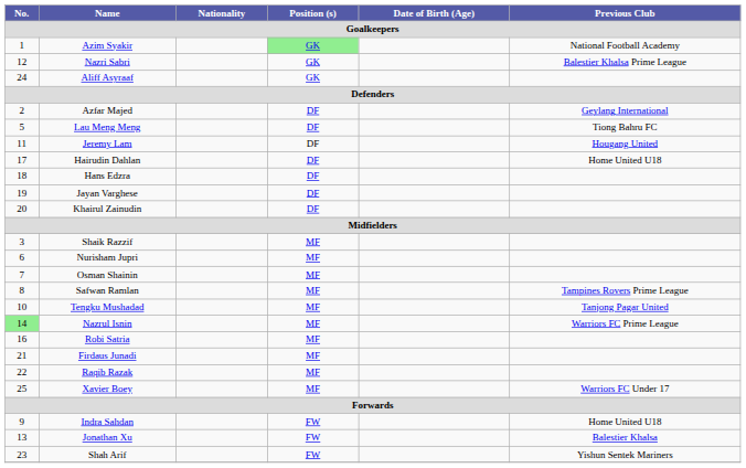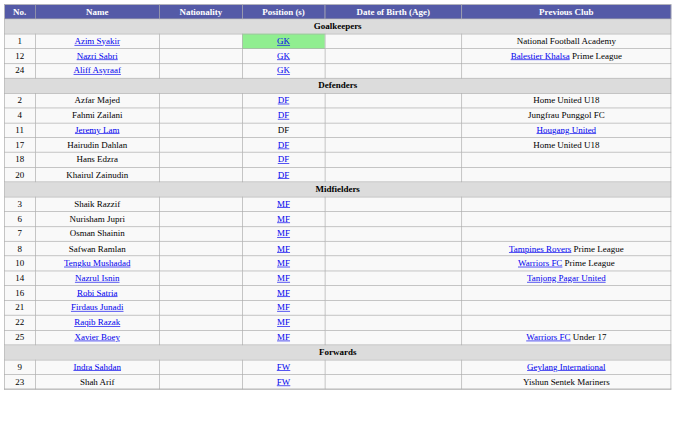Azfar Majed | Previous Club: Geylang International -> Home United U18
+ row: 4 | Fahmi Zailani | DF | Jungfrau Punggol FC
- row: 5 | Lau Meng Meng | DF | Tiong Bahru FC
- row: 19 | Jayan Varghese | DF
Tengku Mushadad | Previous Club: Tanjong Pagar United -> Warriors FC Prime League
Nazrul Isnin | No.: lightgreen background -> no background
Nazrul Isnin | Previous Club: Warriors FC Prime League -> Tanjong Pagar United
Indra Sahdan | Previous Club: Home United U18 -> Geylang International
- row: 13 | Jonathan Xu | FW | Balestier Khalsa
